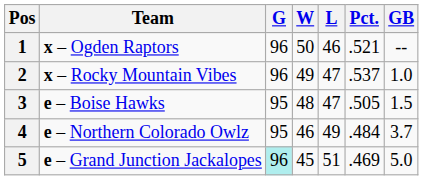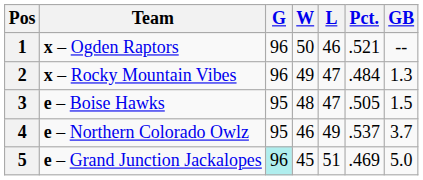2 | Pct.: .537 -> .484
2 | GB: 1.0 -> 1.3
4 | Pct.: .484 -> .537
